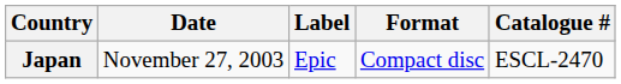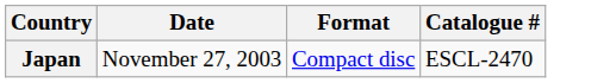- column: Label | Epic
